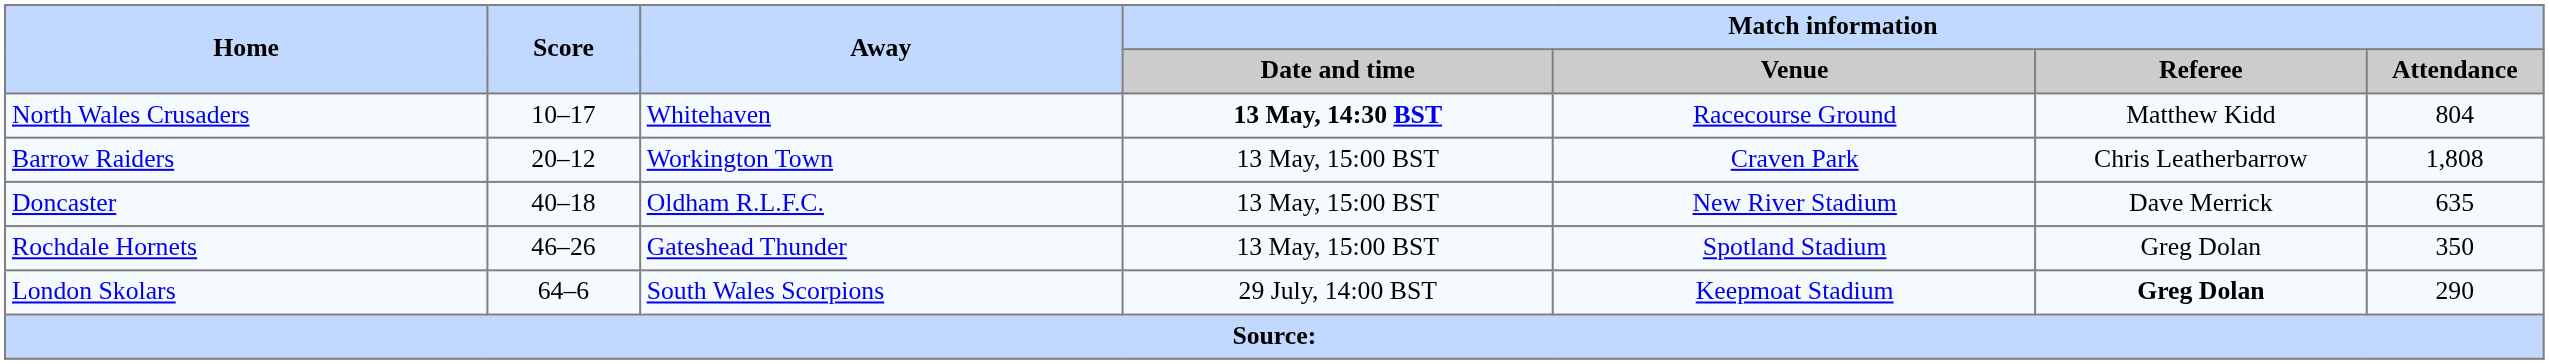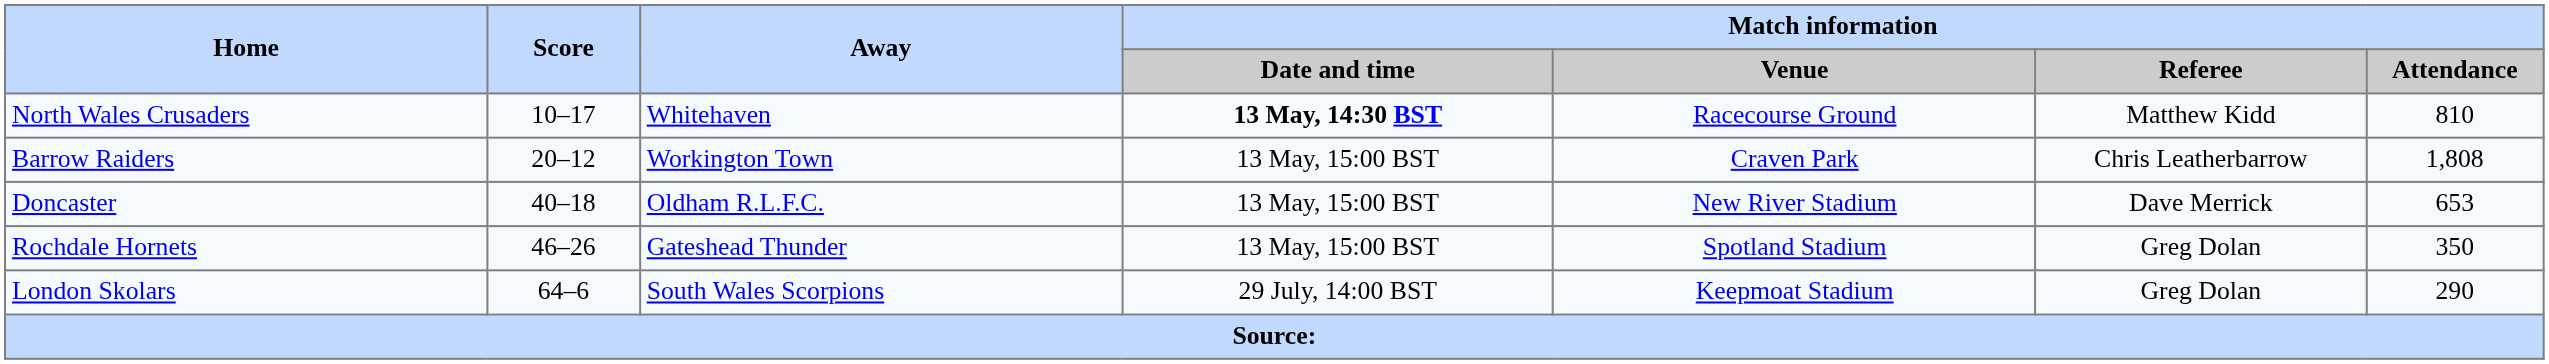North Wales Crusaders | Match information / Attendance: 804 -> 810
Doncaster | Match information / Attendance: 635 -> 653
London Skolars | Match information / Referee: bold -> normal
